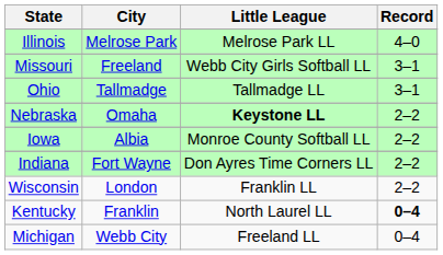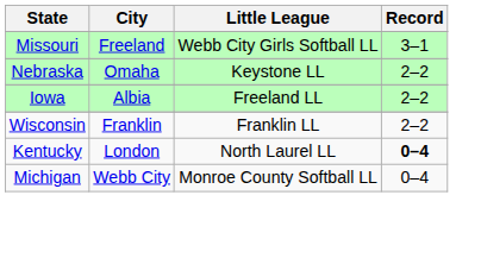- row: Illinois | Melrose Park | Melrose Park LL | 4–0
- row: Ohio | Tallmadge | Tallmadge LL | 3–1
Nebraska | Little League: bold -> normal
Iowa | Little League: Monroe County Softball LL -> Freeland LL
- row: Indiana | Fort Wayne | Don Ayres Time Corners LL | 2–2
Wisconsin | City: London -> Franklin
Kentucky | City: Franklin -> London
Michigan | Little League: Freeland LL -> Monroe County Softball LL
